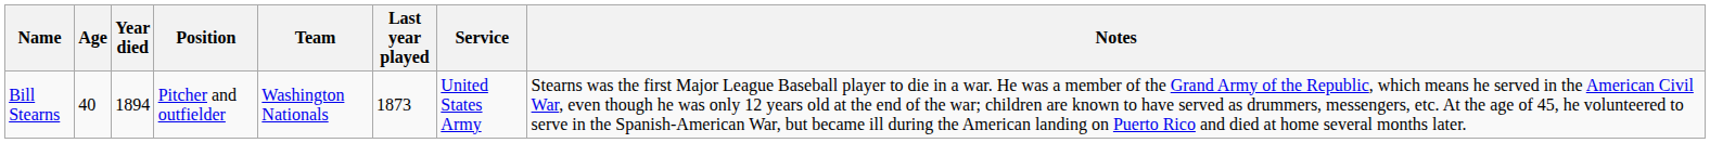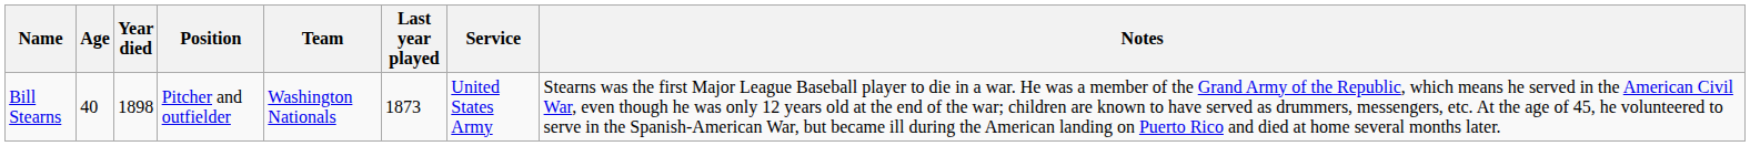Bill Stearns | Year died: 1894 -> 1898
